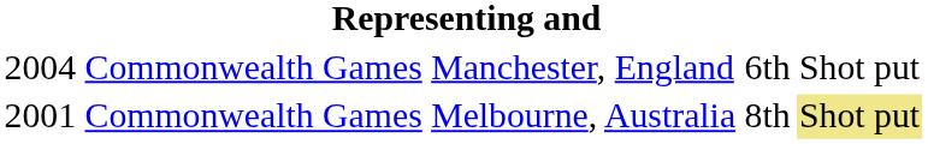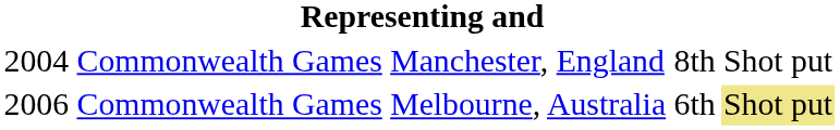Manchester, England | column 4: 6th -> 8th
Melbourne, Australia | column 1: 2001 -> 2006
Melbourne, Australia | column 4: 8th -> 6th
